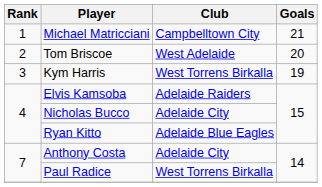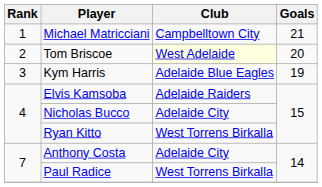Tom Briscoe | Club: no background -> lightyellow background
Kym Harris | Club: West Torrens Birkalla -> Adelaide Blue Eagles
Ryan Kitto | Club: Adelaide Blue Eagles -> West Torrens Birkalla
